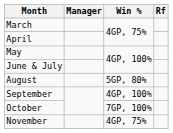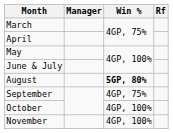August | Win %: normal -> bold
September | Win %: 4GP, 100% -> 4GP, 75%
October | Win %: 7GP, 100% -> 4GP, 100%
November | Win %: 4GP, 75% -> 4GP, 100%
